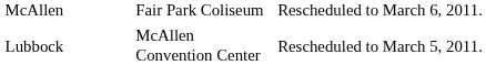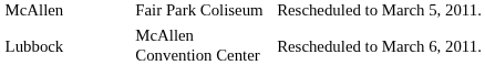McAllen | column 4: Rescheduled to March 6, 2011. -> Rescheduled to March 5, 2011.
Lubbock | column 4: Rescheduled to March 5, 2011. -> Rescheduled to March 6, 2011.
